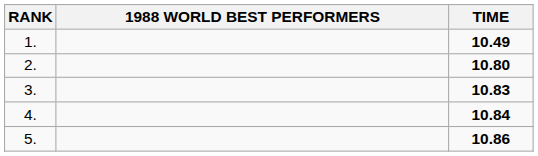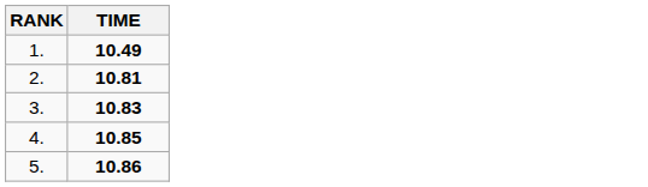- column: 1988 WORLD BEST PERFORMERS
2. | TIME: 10.80 -> 10.81
4. | TIME: 10.84 -> 10.85
